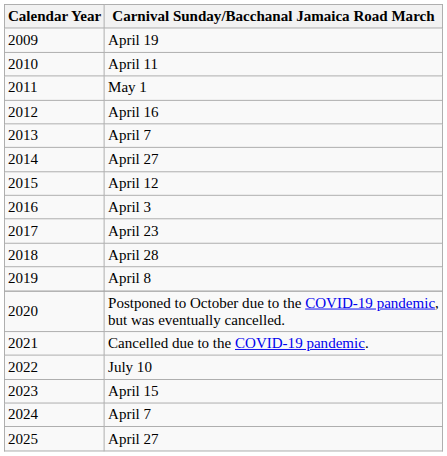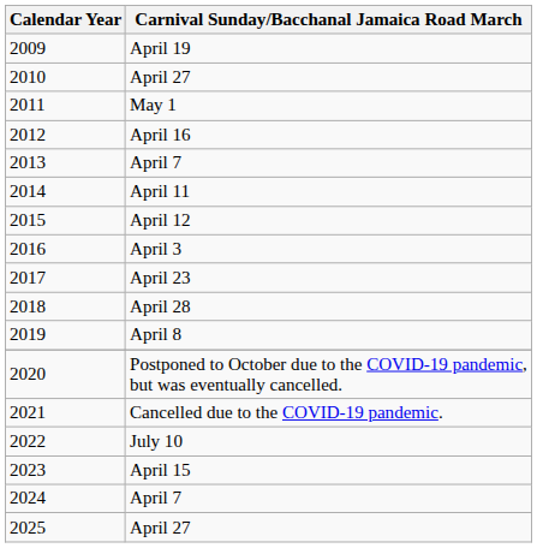2010 | Carnival Sunday/Bacchanal Jamaica Road March: April 11 -> April 27
2014 | Carnival Sunday/Bacchanal Jamaica Road March: April 27 -> April 11
